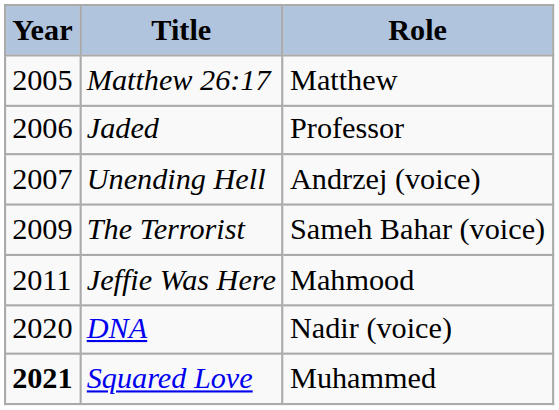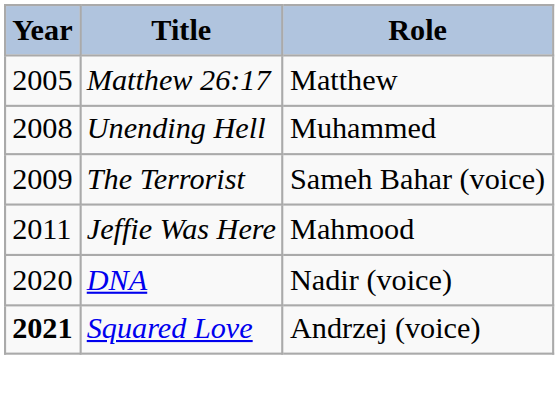- row: 2006 | Jaded | Professor
Unending Hell | Year: 2007 -> 2008
Unending Hell | Role: Andrzej (voice) -> Muhammed
Squared Love | Role: Muhammed -> Andrzej (voice)
